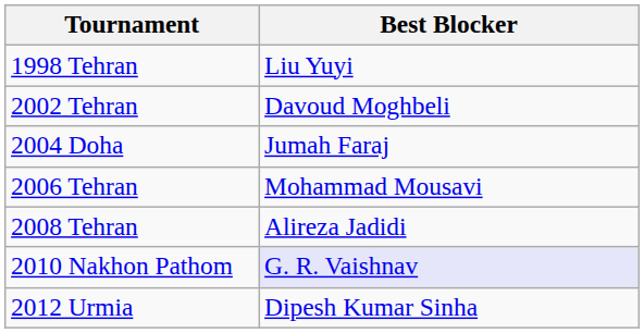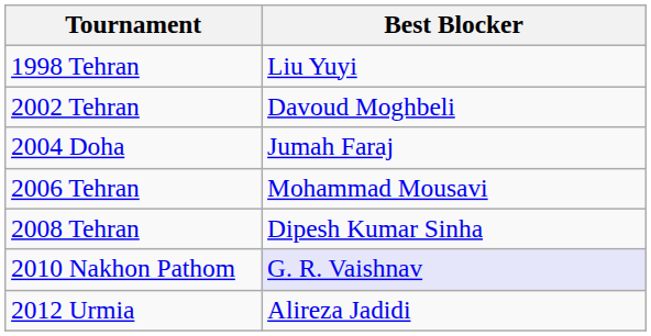2008 Tehran | Best Blocker: Alireza Jadidi -> Dipesh Kumar Sinha
2012 Urmia | Best Blocker: Dipesh Kumar Sinha -> Alireza Jadidi
